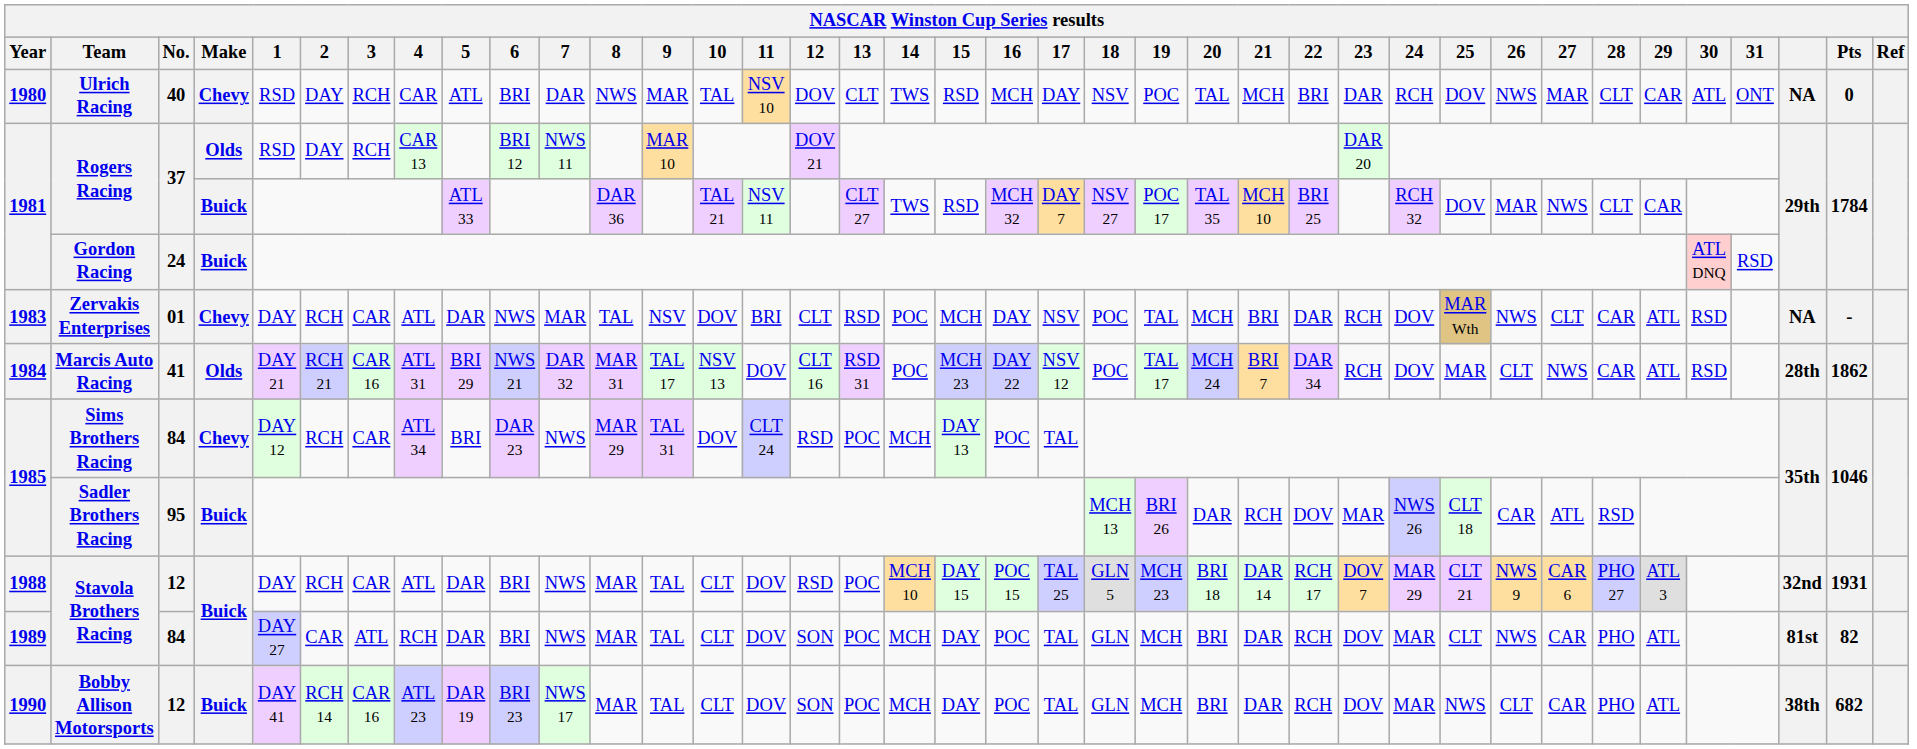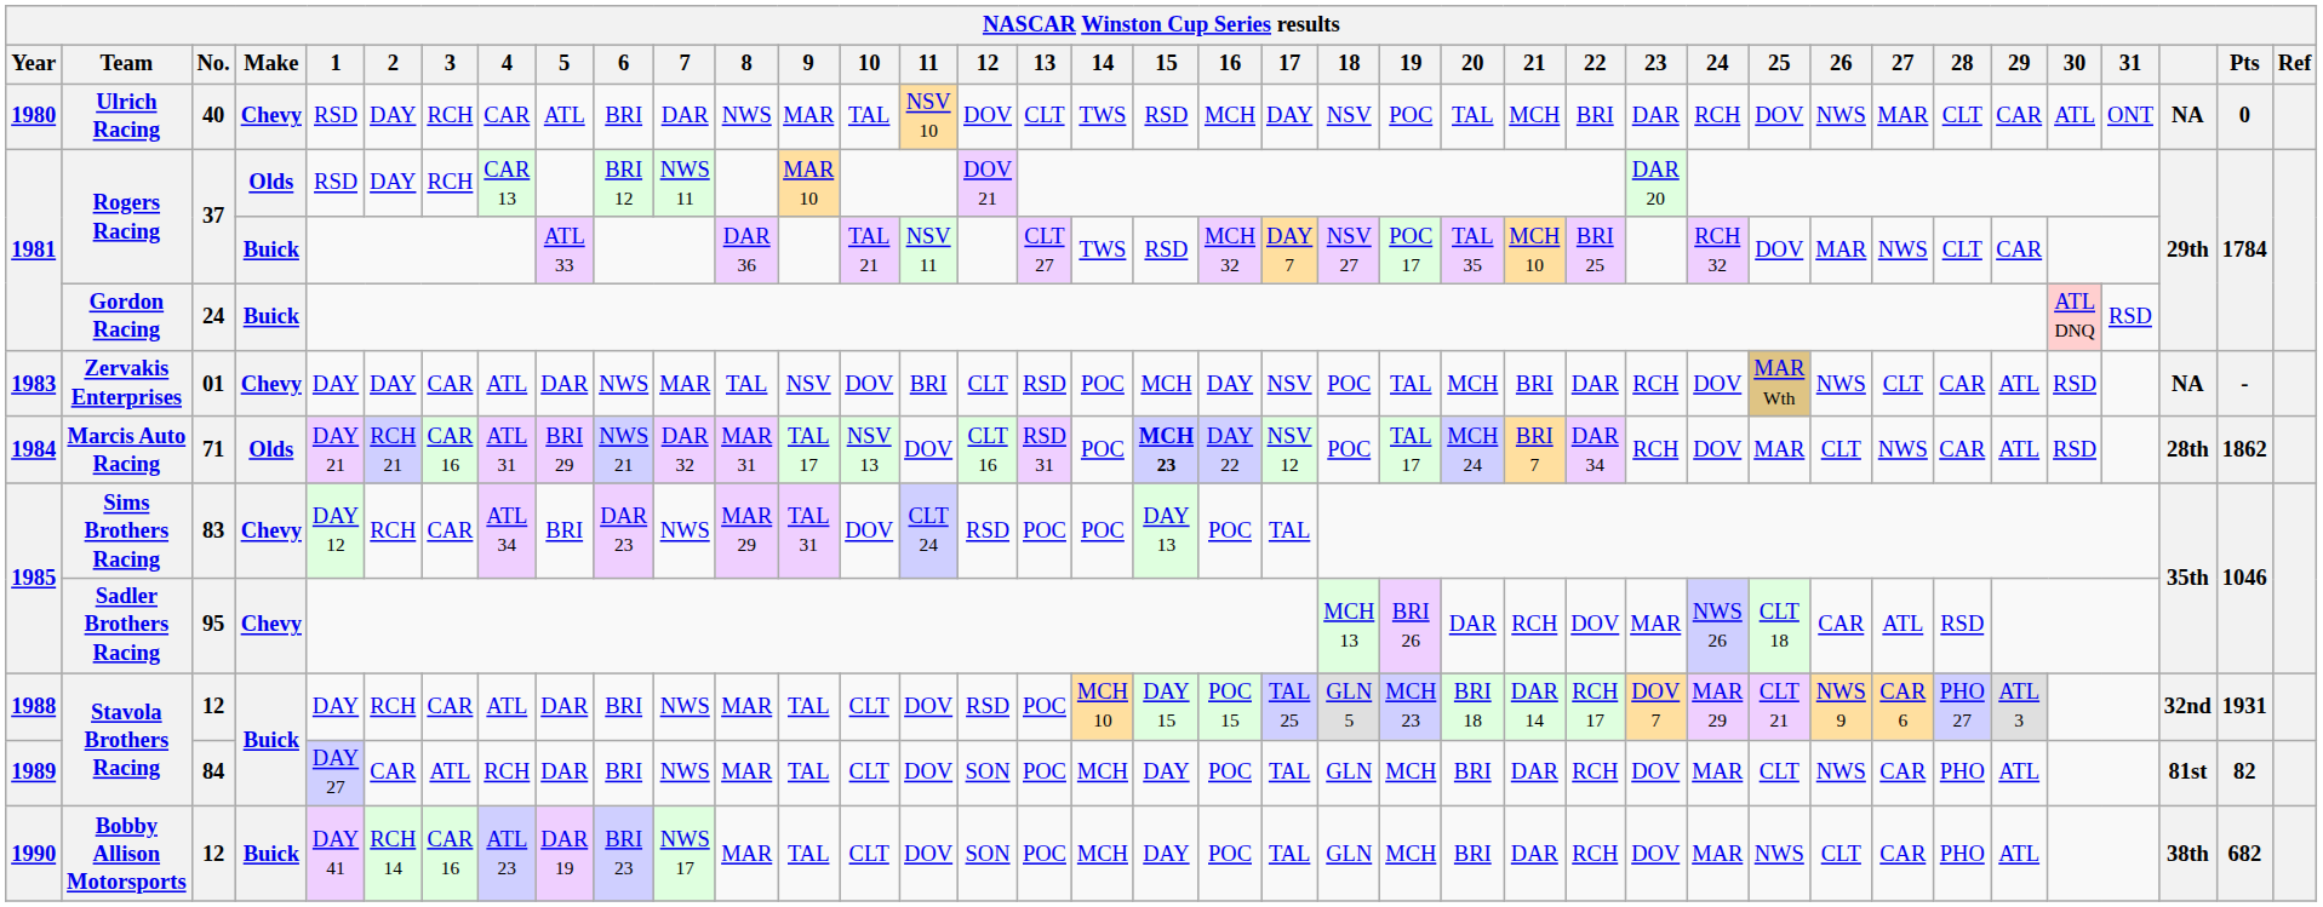Zervakis Enterprises | 2: RCH -> DAY
Marcis Auto Racing | No.: 41 -> 71
Marcis Auto Racing | 15: normal -> bold
Sims Brothers Racing | No.: 84 -> 83
Sims Brothers Racing | 14: MCH -> POC
Sadler Brothers Racing | Make: Buick -> Chevy
